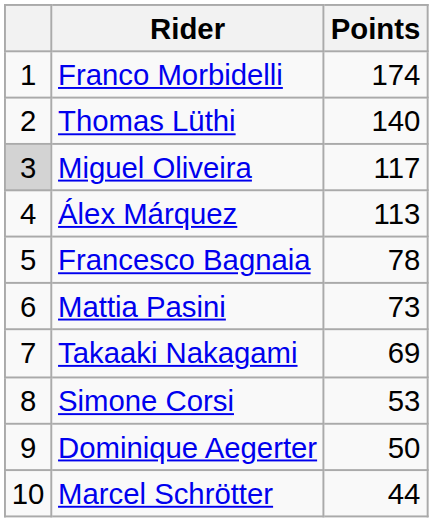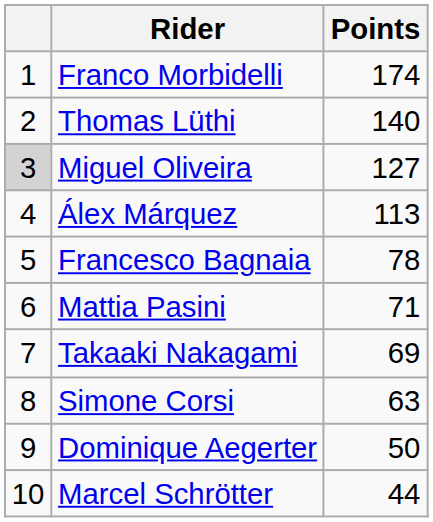Miguel Oliveira | Points: 117 -> 127
Mattia Pasini | Points: 73 -> 71
Simone Corsi | Points: 53 -> 63
